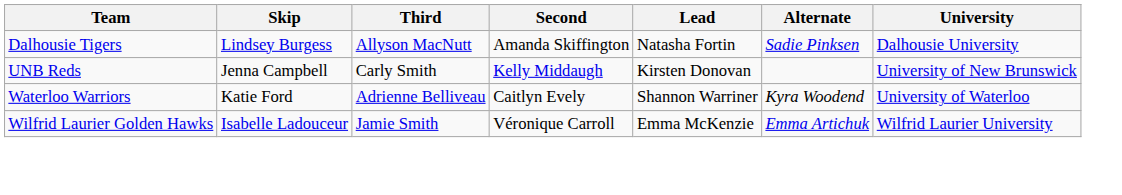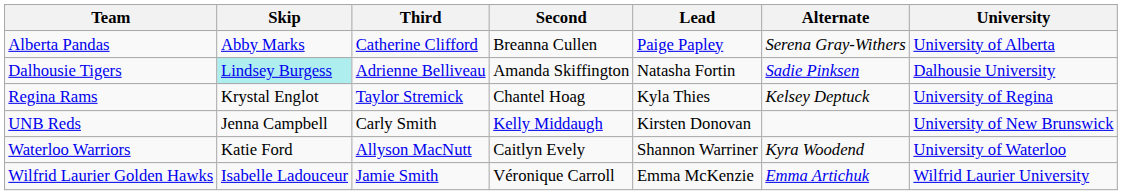+ row: Alberta Pandas | Abby Marks | Catherine Clifford | Breanna Cullen | Paige Papley | Serena Gray-Withers | University of Alberta
Dalhousie Tigers | Skip: no background -> paleturquoise background
Dalhousie Tigers | Third: Allyson MacNutt -> Adrienne Belliveau
+ row: Regina Rams | Krystal Englot | Taylor Stremick | Chantel Hoag | Kyla Thies | Kelsey Deptuck | University of Regina
Waterloo Warriors | Third: Adrienne Belliveau -> Allyson MacNutt
